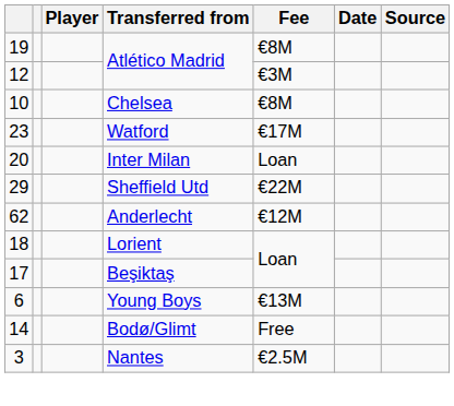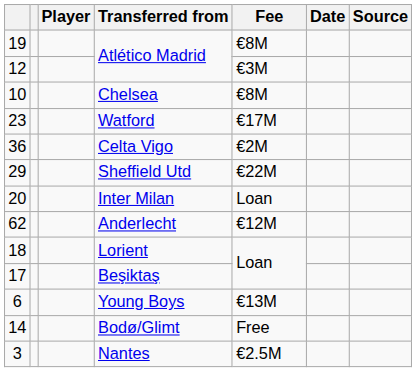+ row: 36 | Celta Vigo | €2M
rows swapped: Sheffield Utd <-> Inter Milan
